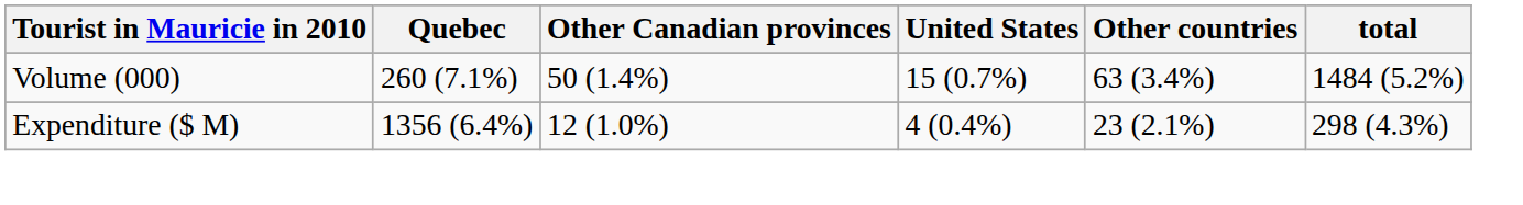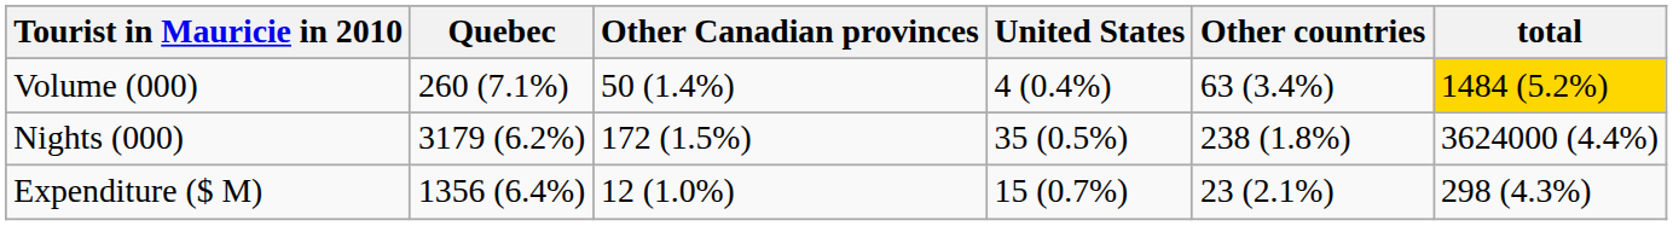Volume (000) | United States: 15 (0.7%) -> 4 (0.4%)
Volume (000) | total: no background -> gold background
+ row: Nights (000) | 3179 (6.2%) | 172 (1.5%) | 35 (0.5%) | 238 (1.8%) | 3624000 (4.4%)
Expenditure ($ M) | United States: 4 (0.4%) -> 15 (0.7%)
